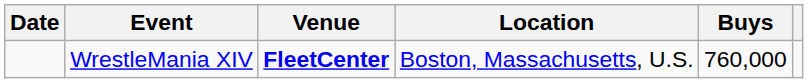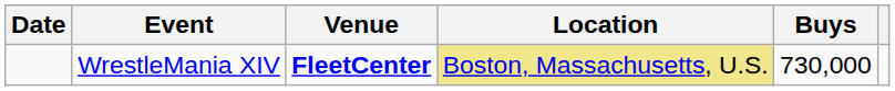WrestleMania XIV | Location: no background -> khaki background
WrestleMania XIV | Buys: 760,000 -> 730,000
